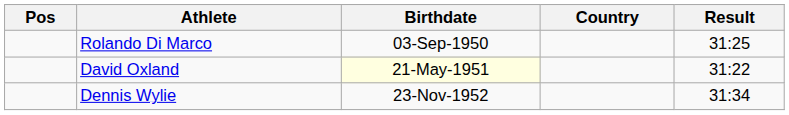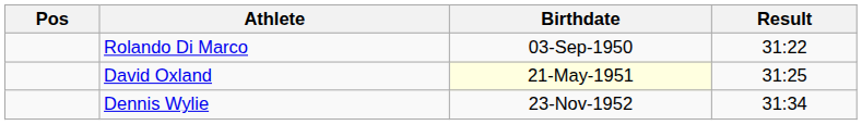- column: Country
Rolando Di Marco | Result: 31:25 -> 31:22
David Oxland | Result: 31:22 -> 31:25
